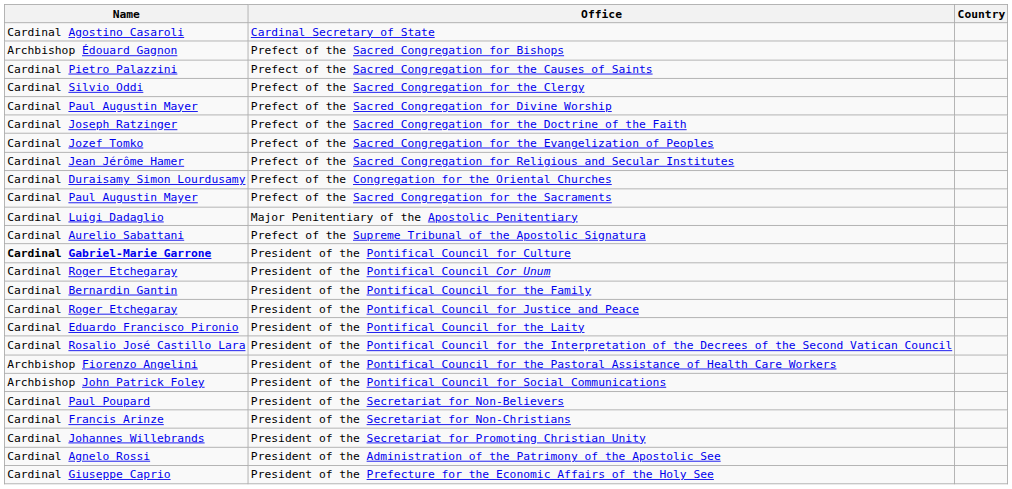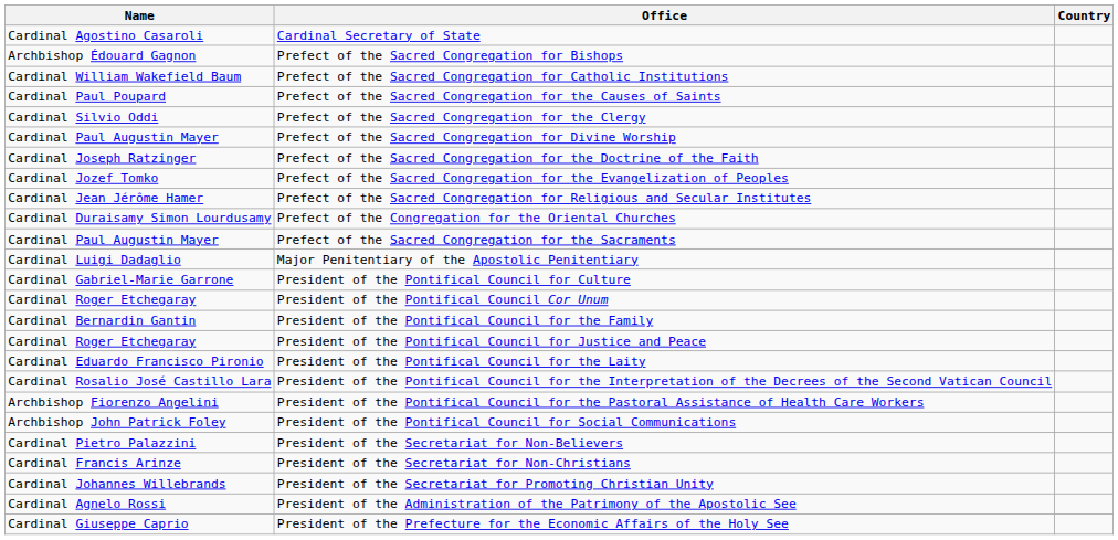+ row: Cardinal William Wakefield Baum | Prefect of the Sacred Congregation for Catholic Institutions
Prefect of the Sacred Congregation for the Causes of Saints | Name: Cardinal Pietro Palazzini -> Cardinal Paul Poupard
- row: Cardinal Aurelio Sabattani | Prefect of the Supreme Tribunal of the Apostolic Signatura
President of the Pontifical Council for Culture | Name: bold -> normal
President of the Secretariat for Non-Believers | Name: Cardinal Paul Poupard -> Cardinal Pietro Palazzini
